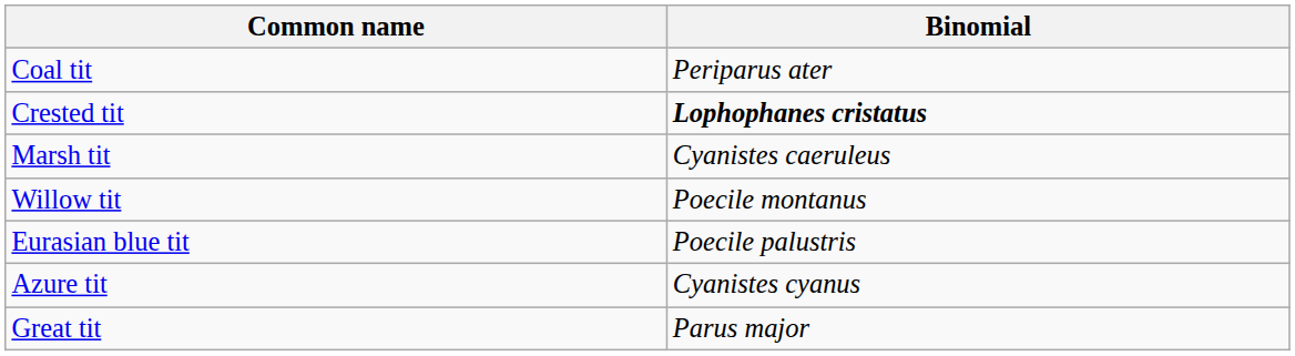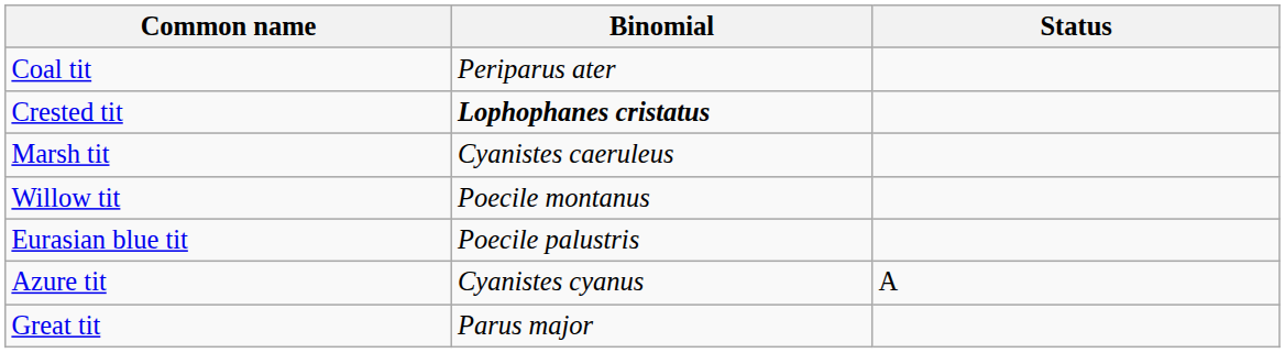+ column: Status | A
